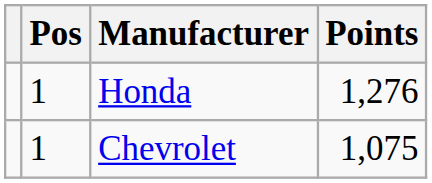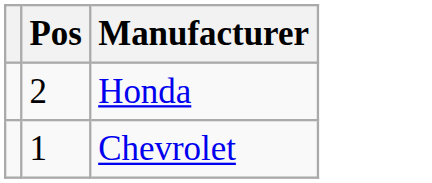- column: Points | 1,276 | 1,075
Honda | Pos: 1 -> 2
